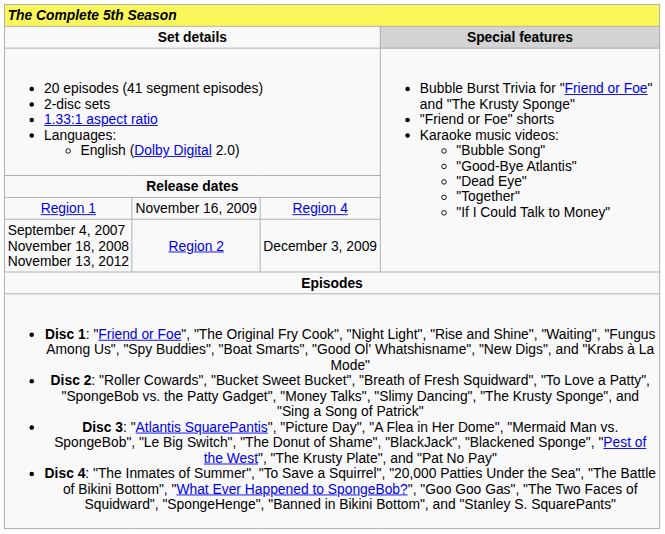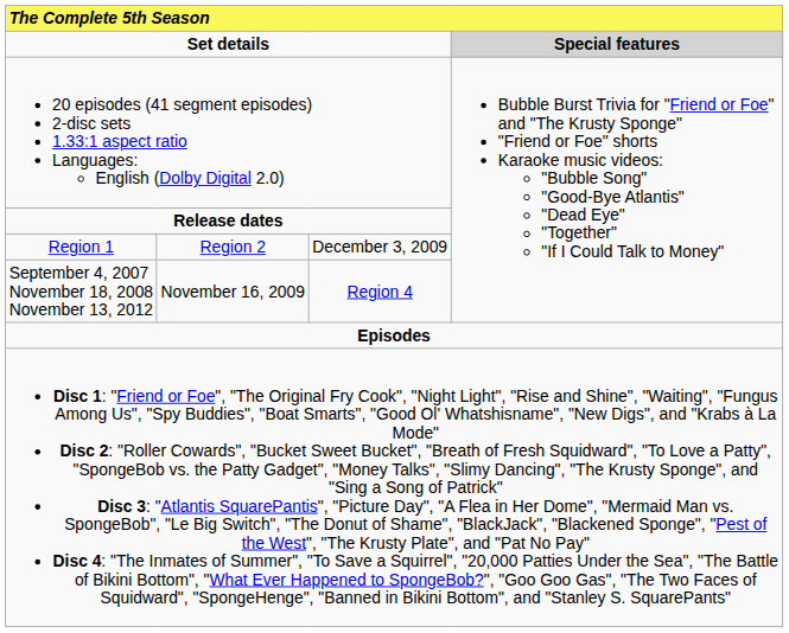Region 1 | column 2: November 16, 2009 -> Region 2
Region 1 | column 3: Region 4 -> December 3, 2009
September 4, 2007 November 18, 2008 November 13, 2012 | column 2: Region 2 -> November 16, 2009
September 4, 2007 November 18, 2008 November 13, 2012 | column 3: December 3, 2009 -> Region 4
